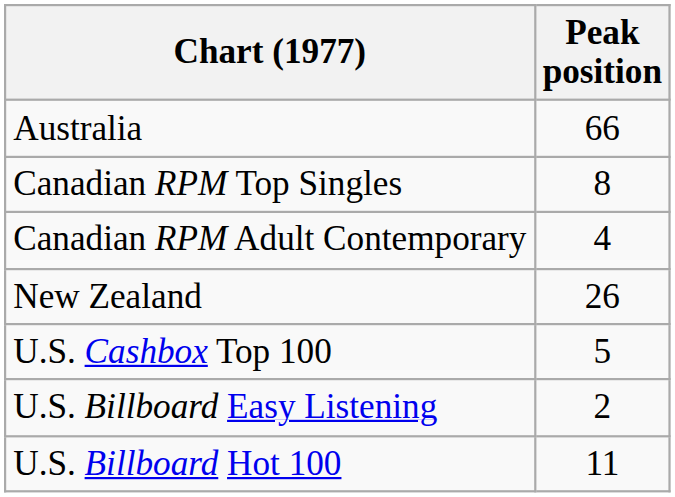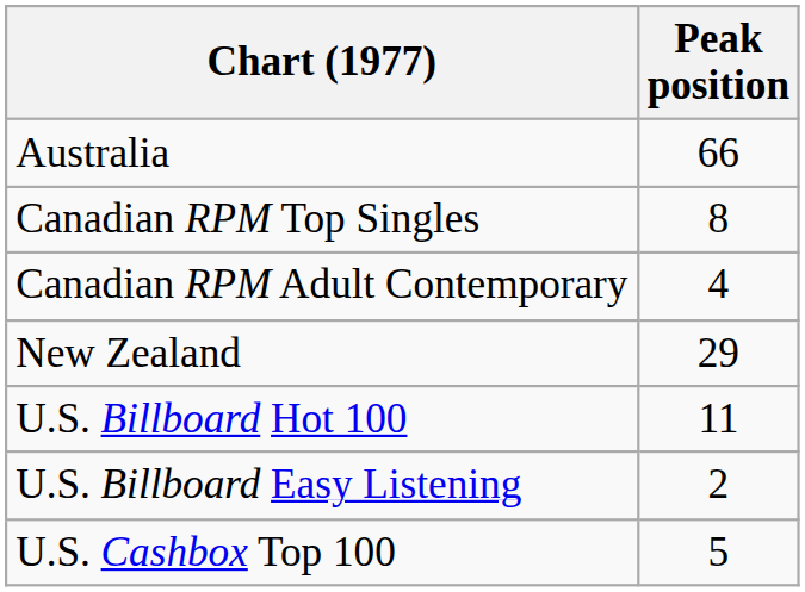New Zealand | Peak position: 26 -> 29
rows swapped: U.S. Billboard Hot 100 <-> U.S. Cashbox Top 100
